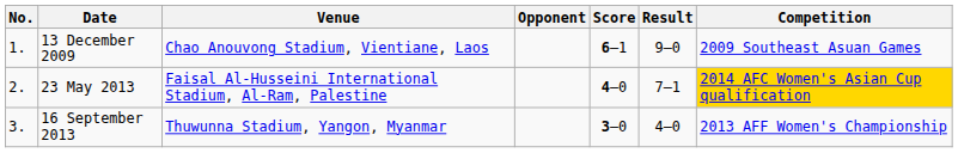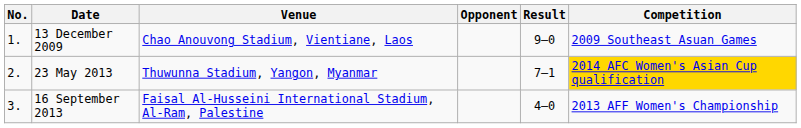- column: Score | 6–1 | 4–0 | 3–0
23 May 2013 | Venue: Faisal Al-Husseini International Stadium, Al-Ram, Palestine -> Thuwunna Stadium, Yangon, Myanmar
16 September 2013 | Venue: Thuwunna Stadium, Yangon, Myanmar -> Faisal Al-Husseini International Stadium, Al-Ram, Palestine
